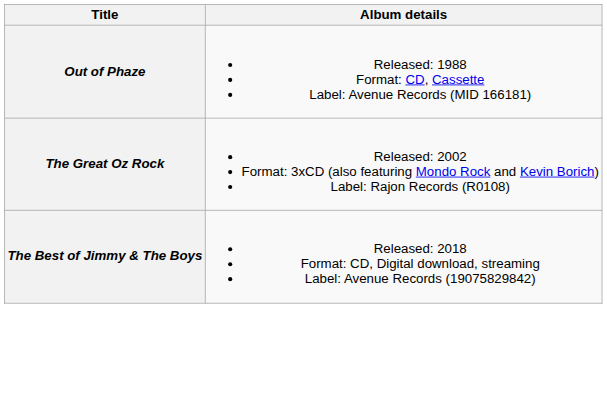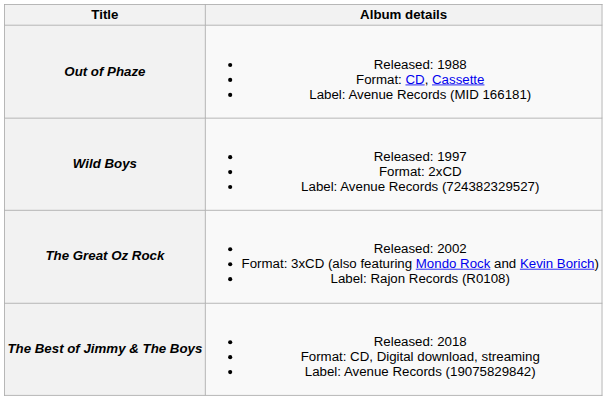+ row: Wild Boys | Released: 1997 Format: 2xCD Label: Avenue Records (724382329527)
